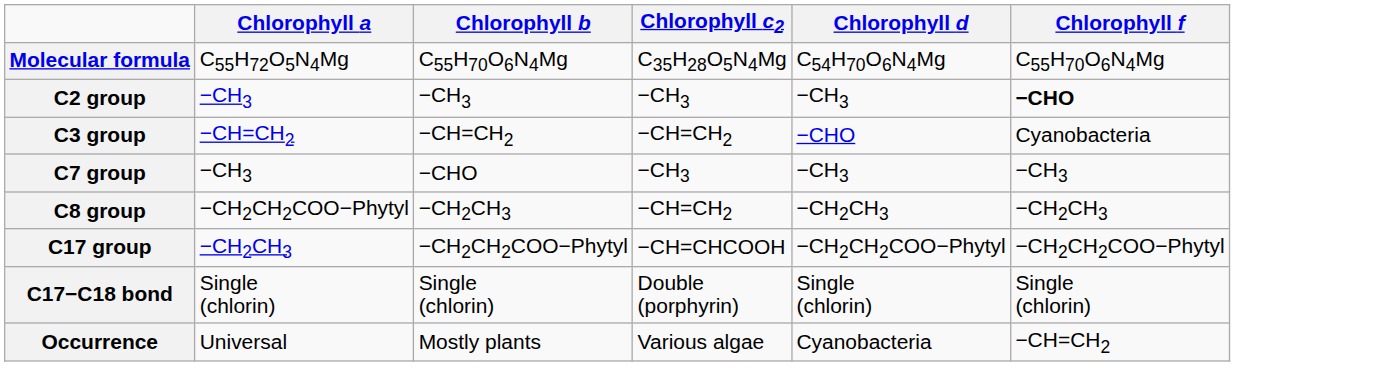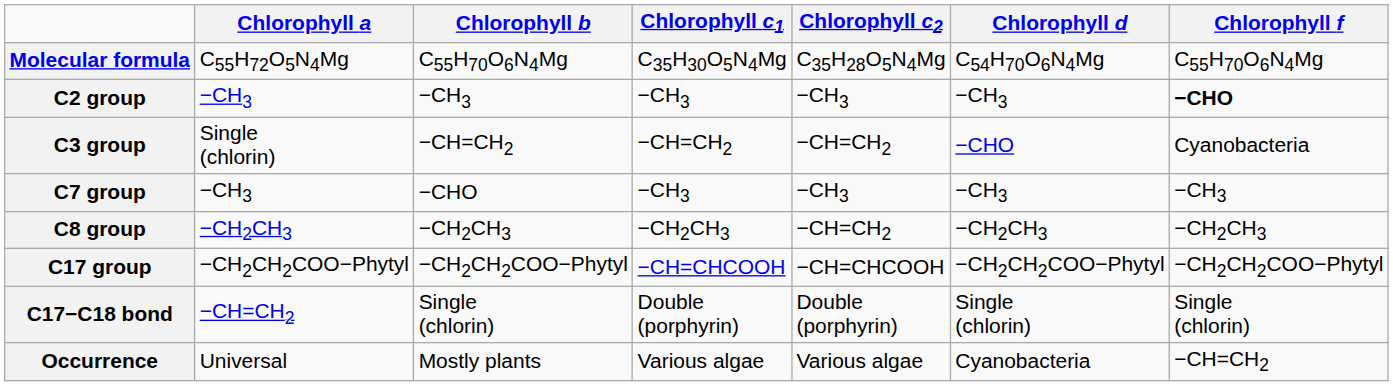+ column: Chlorophyll c1 | C35H30O5N4Mg | −CH3 | −CH=CH2 | −CH3 | −CH2CH3 | −CH=CHCOOH | Double (porphyrin) | Various algae
C3 group | Chlorophyll a: −CH=CH2 -> Single (chlorin)
C8 group | Chlorophyll a: −CH2CH2COO−Phytyl -> −CH2CH3
C17 group | Chlorophyll a: −CH2CH3 -> −CH2CH2COO−Phytyl
C17−C18 bond | Chlorophyll a: Single (chlorin) -> −CH=CH2
